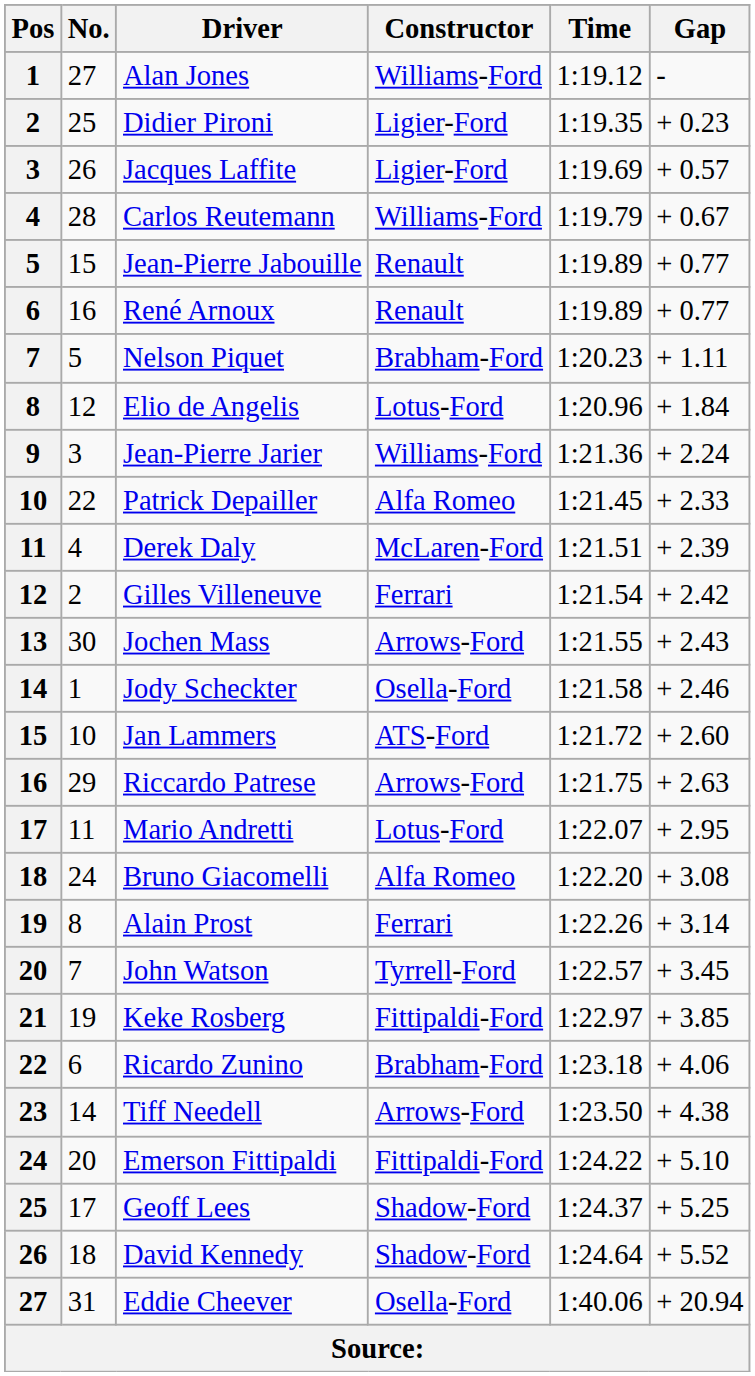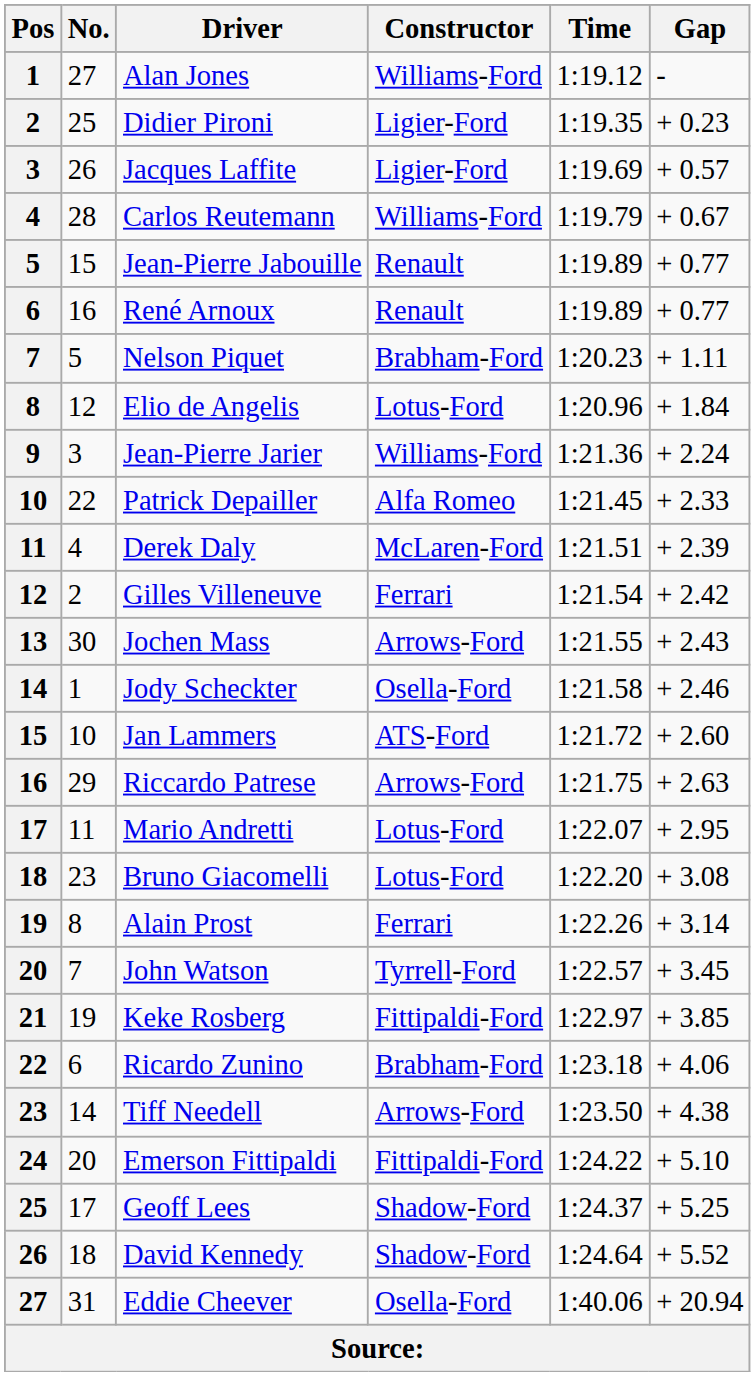Bruno Giacomelli | No.: 24 -> 23
Bruno Giacomelli | Constructor: Alfa Romeo -> Lotus-Ford
